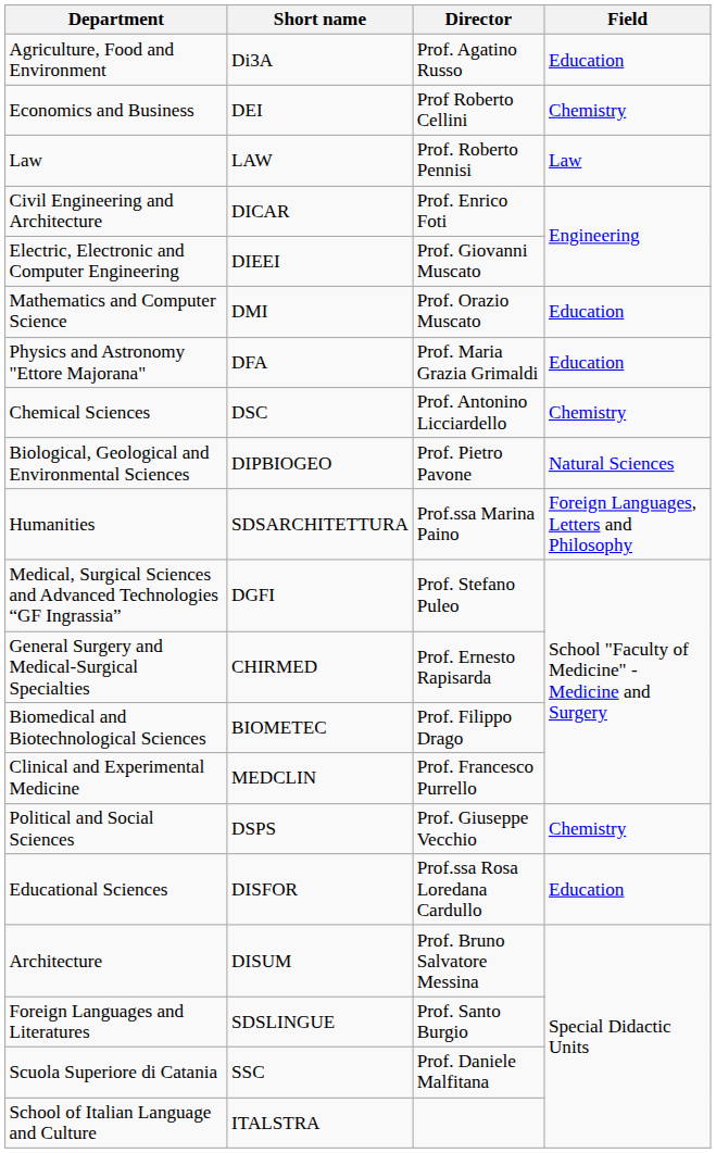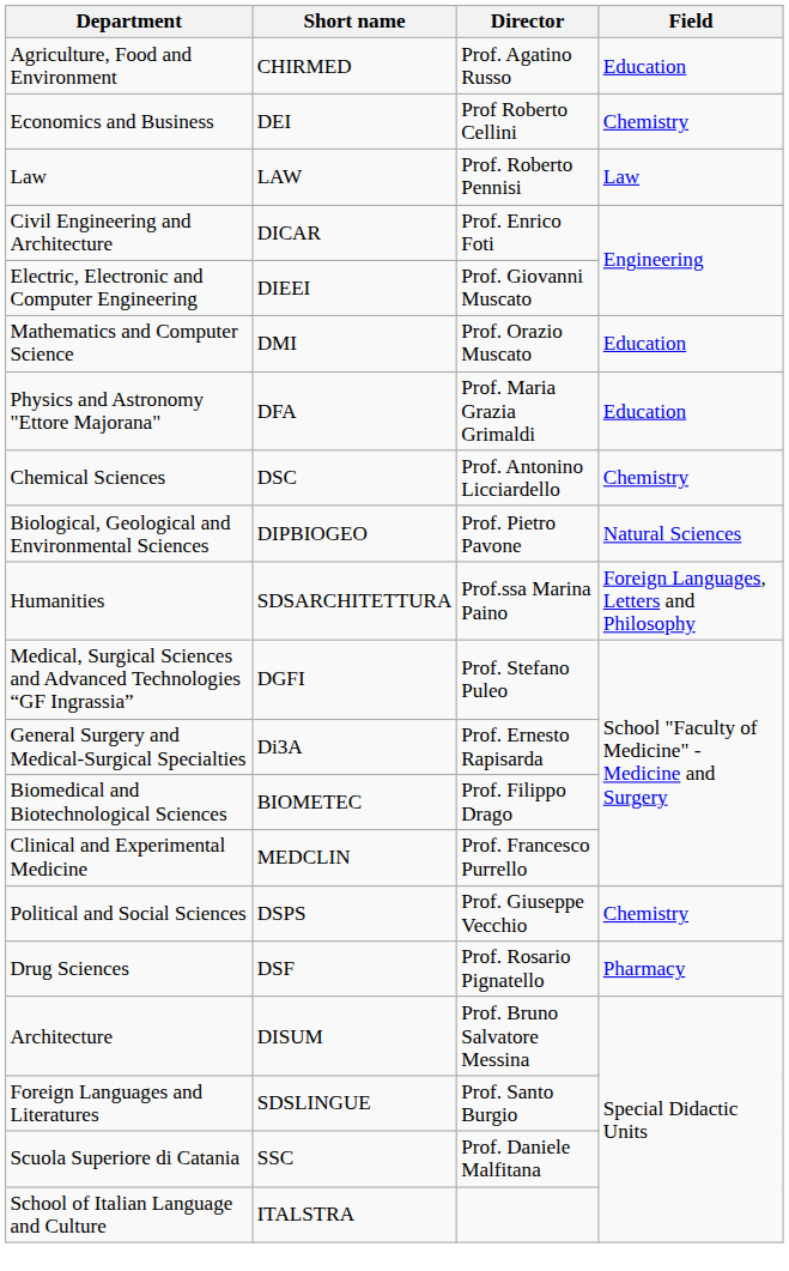Agriculture, Food and Environment | Short name: Di3A -> CHIRMED
General Surgery and Medical-Surgical Specialties | Short name: CHIRMED -> Di3A
+ row: Drug Sciences | DSF | Prof. Rosario Pignatello | Pharmacy
- row: Educational Sciences | DISFOR | Prof.ssa Rosa Loredana Cardullo | Education
